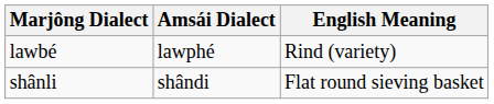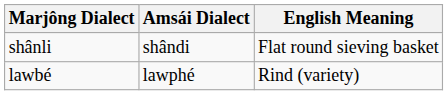rows swapped: shânli <-> lawbé
